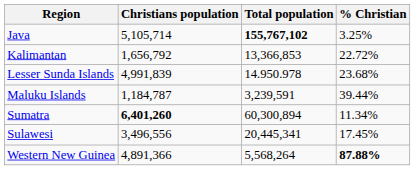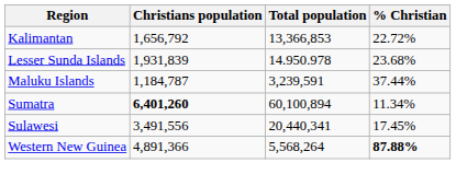- row: Java | 5,105,714 | 155,767,102 | 3.25%
Lesser Sunda Islands | Christians population: 4,991,839 -> 1,931,839
Maluku Islands | % Christian: 39.44% -> 37.44%
Sumatra | Total population: 60,300,894 -> 60,100,894
Sulawesi | Christians population: 3,496,556 -> 3,491,556
Sulawesi | Total population: 20,445,341 -> 20,440,341
